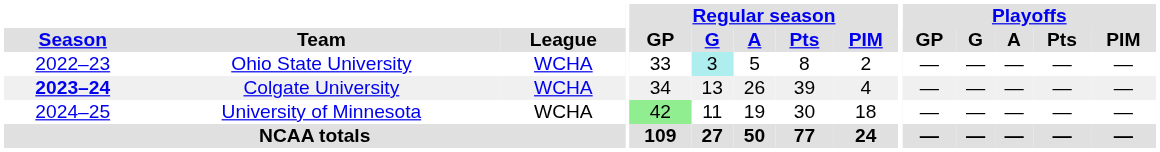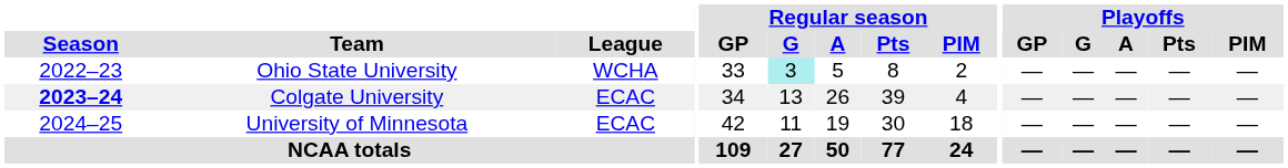Colgate University | League: WCHA -> ECAC
University of Minnesota | League: WCHA -> ECAC
University of Minnesota | Regular season / GP: lightgreen background -> no background
